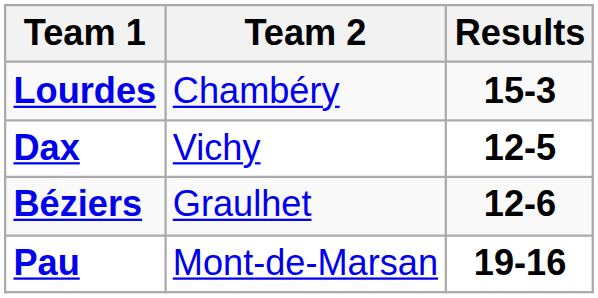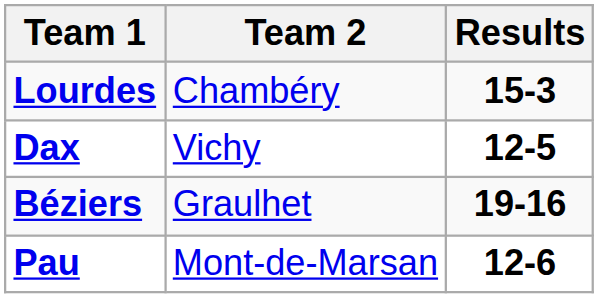Béziers | Results: 12-6 -> 19-16
Pau | Results: 19-16 -> 12-6
